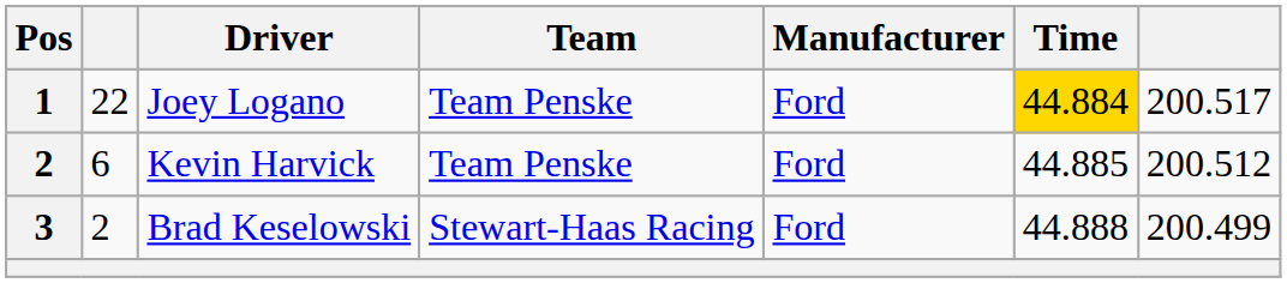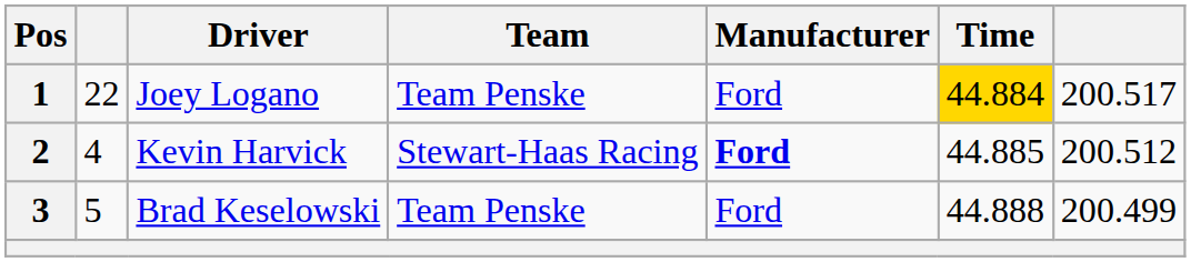Kevin Harvick | column 2: 6 -> 4
Kevin Harvick | Team: Team Penske -> Stewart-Haas Racing
Kevin Harvick | Manufacturer: normal -> bold
Brad Keselowski | column 2: 2 -> 5
Brad Keselowski | Team: Stewart-Haas Racing -> Team Penske
